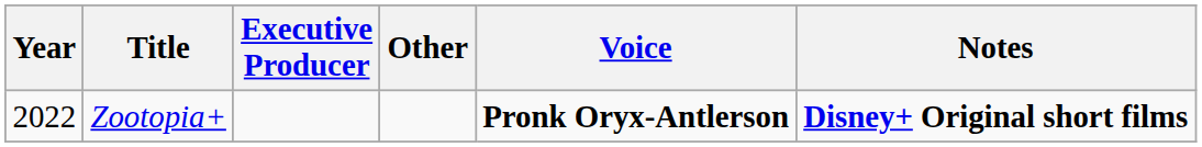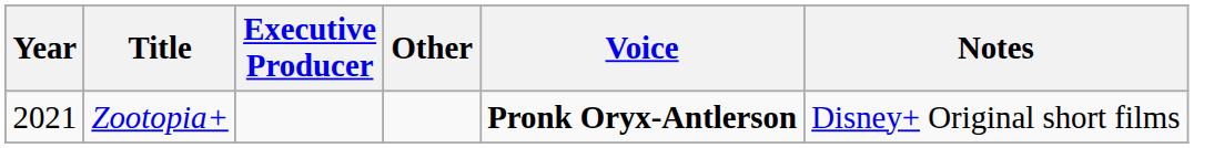Zootopia+ | Year: 2022 -> 2021
Zootopia+ | Notes: bold -> normal
